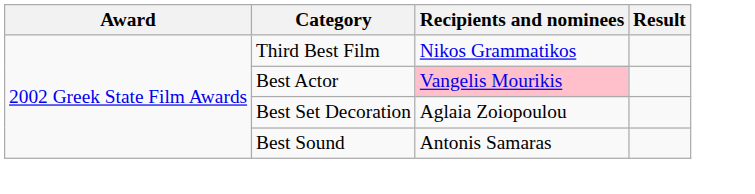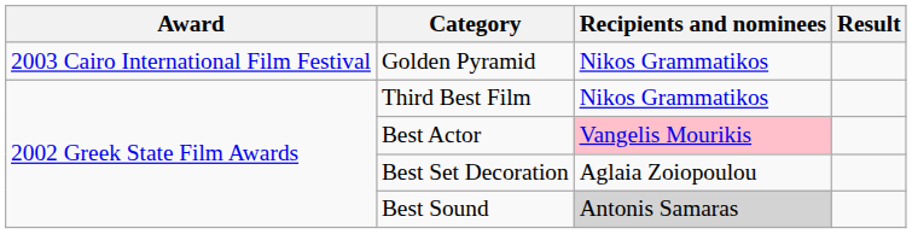+ row: 2003 Cairo International Film Festival | Golden Pyramid | Nikos Grammatikos
Best Sound | Recipients and nominees: no background -> lightgrey background
